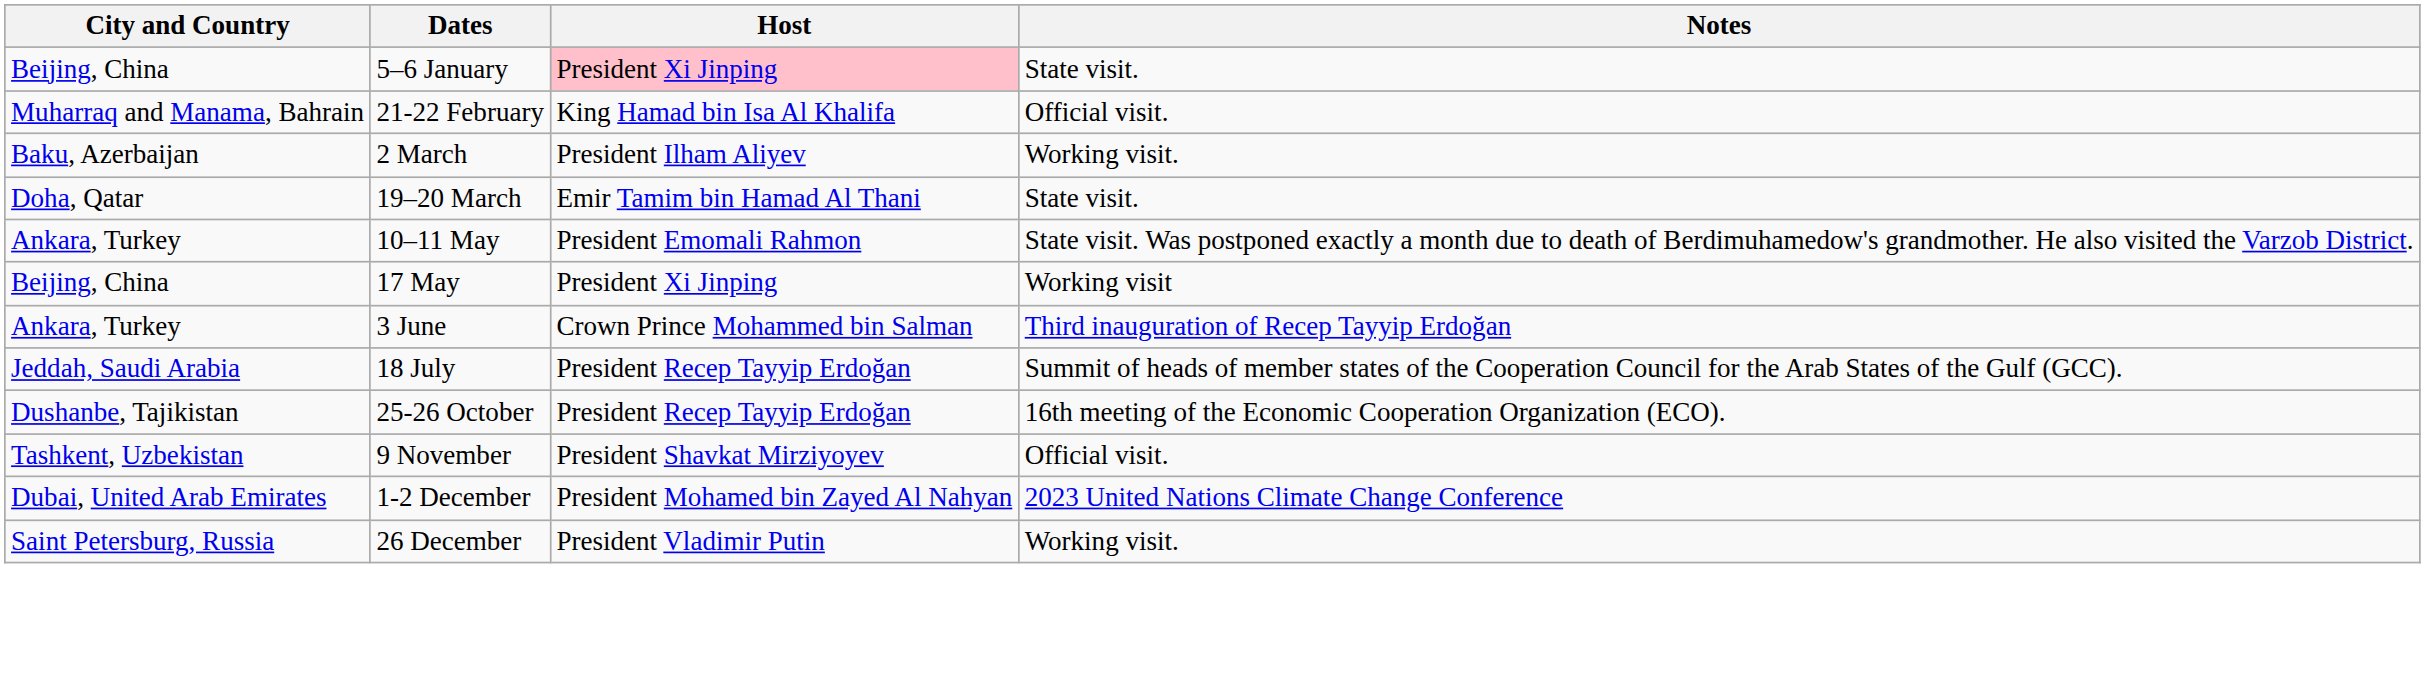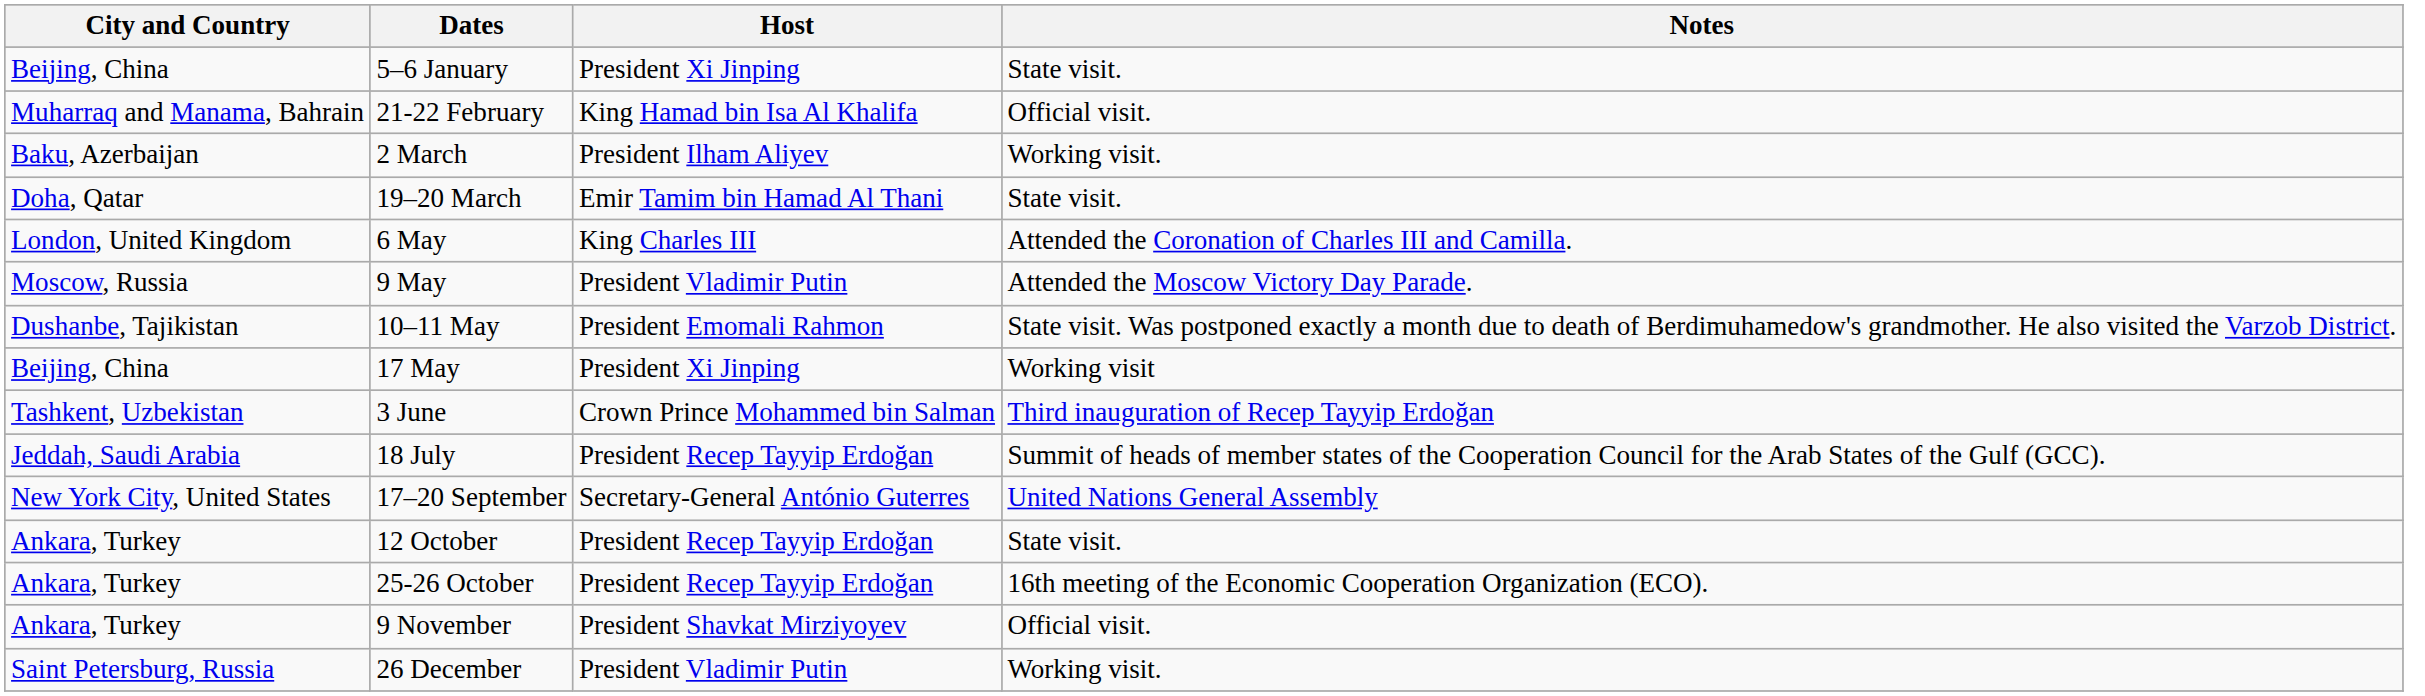5–6 January | Host: pink background -> no background
+ row: London, United Kingdom | 6 May | King Charles III | Attended the Coronation of Charles III and Camilla.
+ row: Moscow, Russia | 9 May | President Vladimir Putin | Attended the Moscow Victory Day Parade.
10–11 May | City and Country: Ankara, Turkey -> Dushanbe, Tajikistan
3 June | City and Country: Ankara, Turkey -> Tashkent, Uzbekistan
+ row: New York City, United States | 17–20 September | Secretary-General António Guterres | United Nations General Assembly
+ row: Ankara, Turkey | 12 October | President Recep Tayyip Erdoğan | State visit.
25-26 October | City and Country: Dushanbe, Tajikistan -> Ankara, Turkey
9 November | City and Country: Tashkent, Uzbekistan -> Ankara, Turkey
- row: Dubai, United Arab Emirates | 1-2 December | President Mohamed bin Zayed Al Nahyan | 2023 United Nations Climate Change Conference
